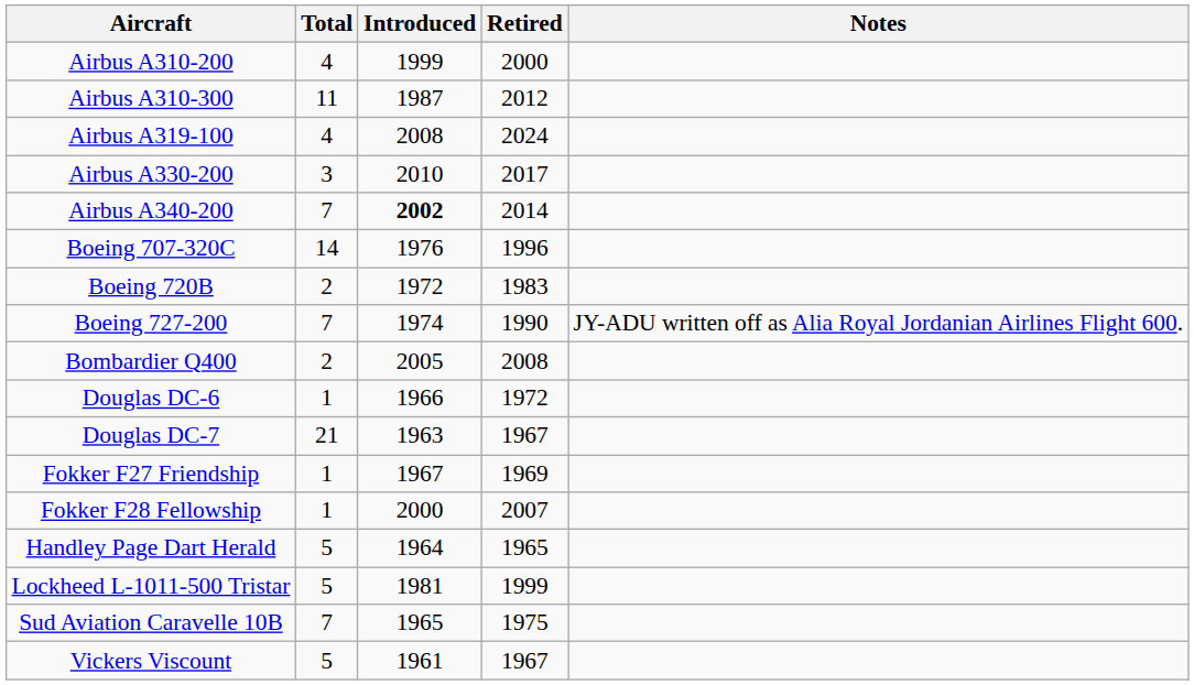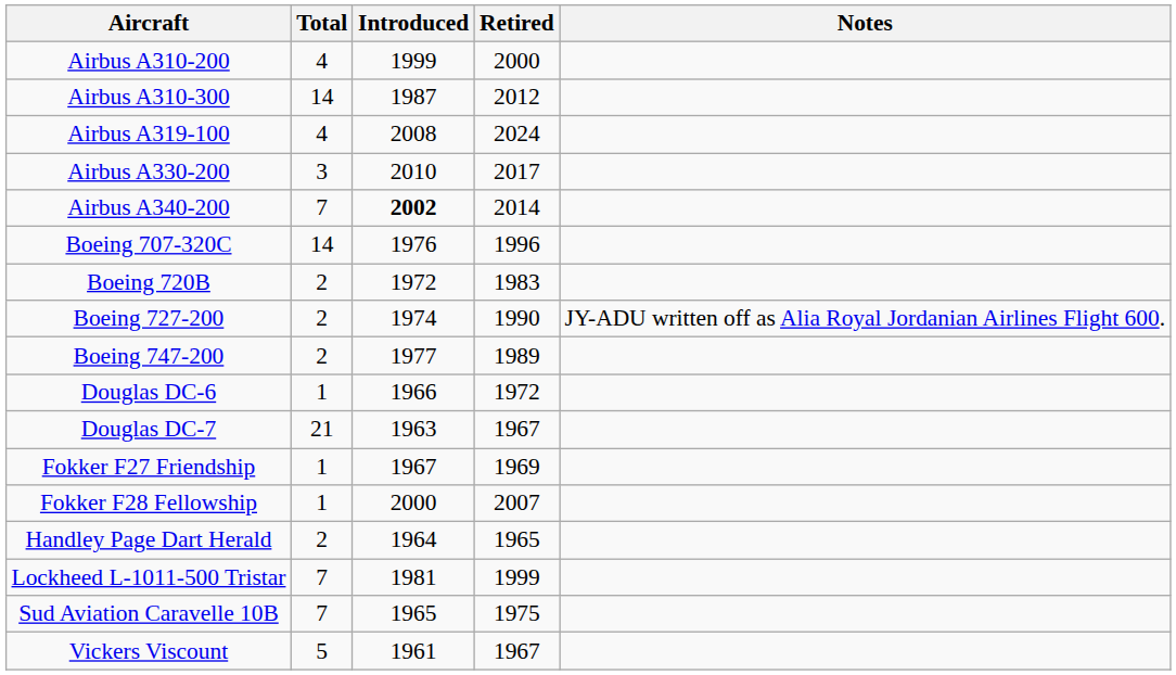Airbus A310-300 | Total: 11 -> 14
Boeing 727-200 | Total: 7 -> 2
+ row: Boeing 747-200 | 2 | 1977 | 1989
- row: Bombardier Q400 | 2 | 2005 | 2008
Handley Page Dart Herald | Total: 5 -> 2
Lockheed L-1011-500 Tristar | Total: 5 -> 7
